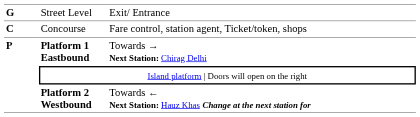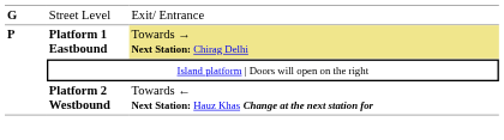- row: C | Concourse | Fare control, station agent, Ticket/token, shops
Platform 1 Eastbound | column 3: no background -> khaki background
